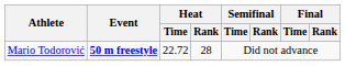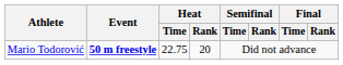Mario Todorović | Heat / Time: 22.72 -> 22.75
Mario Todorović | Heat / Rank: 28 -> 20
